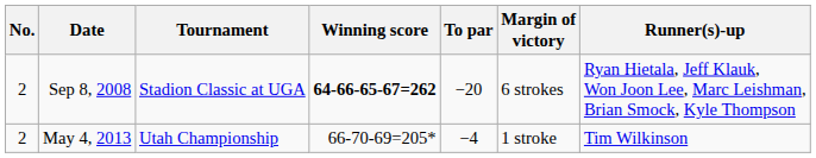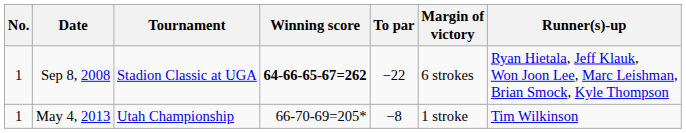Sep 8, 2008 | No.: 2 -> 1
Sep 8, 2008 | To par: −20 -> −22
May 4, 2013 | No.: 2 -> 1
May 4, 2013 | To par: −4 -> −8
